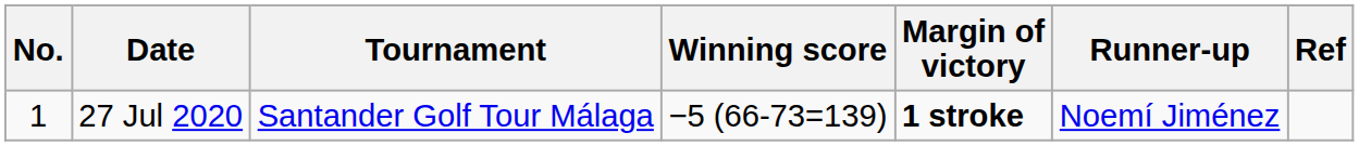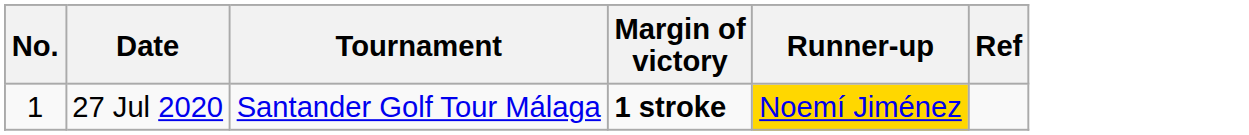- column: Winning score | −5 (66-73=139)
27 Jul 2020 | Runner-up: no background -> gold background
